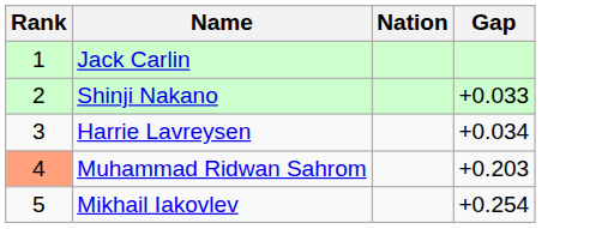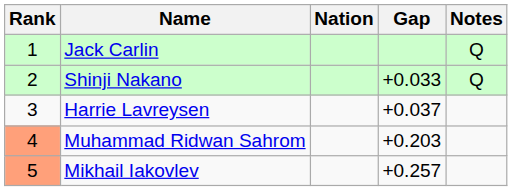+ column: Notes | Q | Q
Harrie Lavreysen | Gap: +0.034 -> +0.037
Mikhail Iakovlev | Rank: no background -> lightsalmon background
Mikhail Iakovlev | Gap: +0.254 -> +0.257
